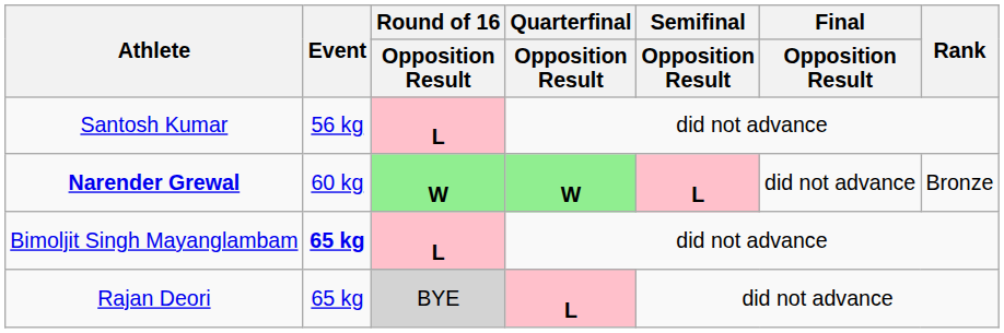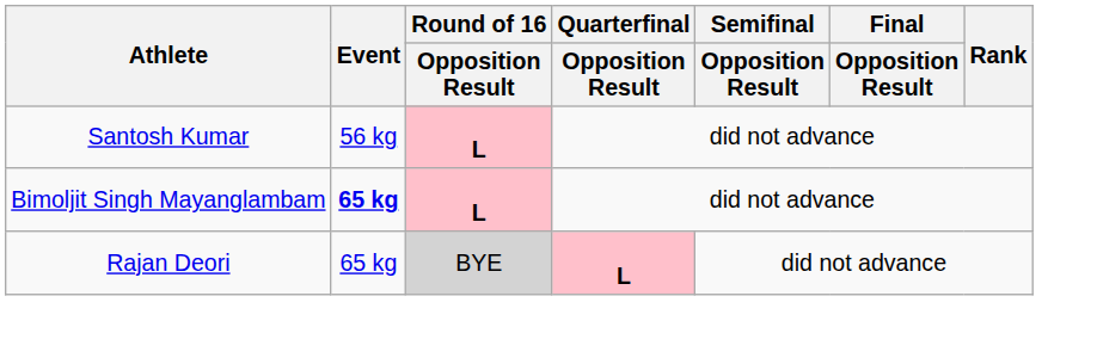- row: Narender Grewal | 60 kg | W | W | L | did not advance | Bronze
